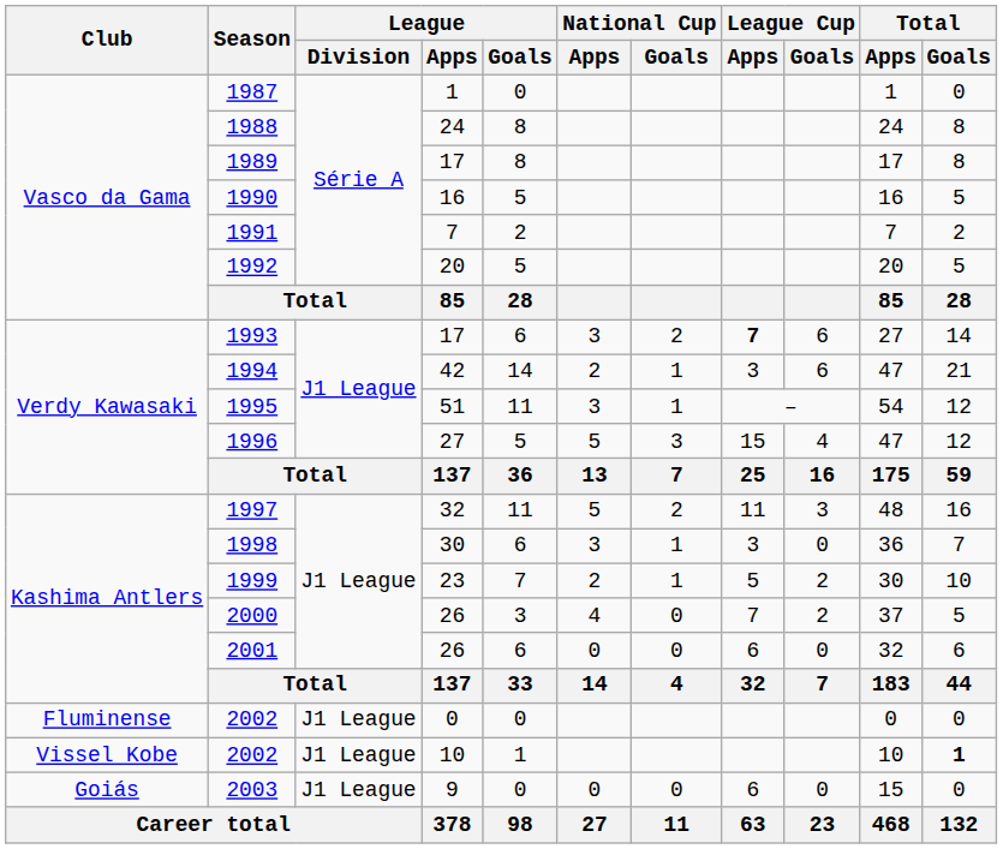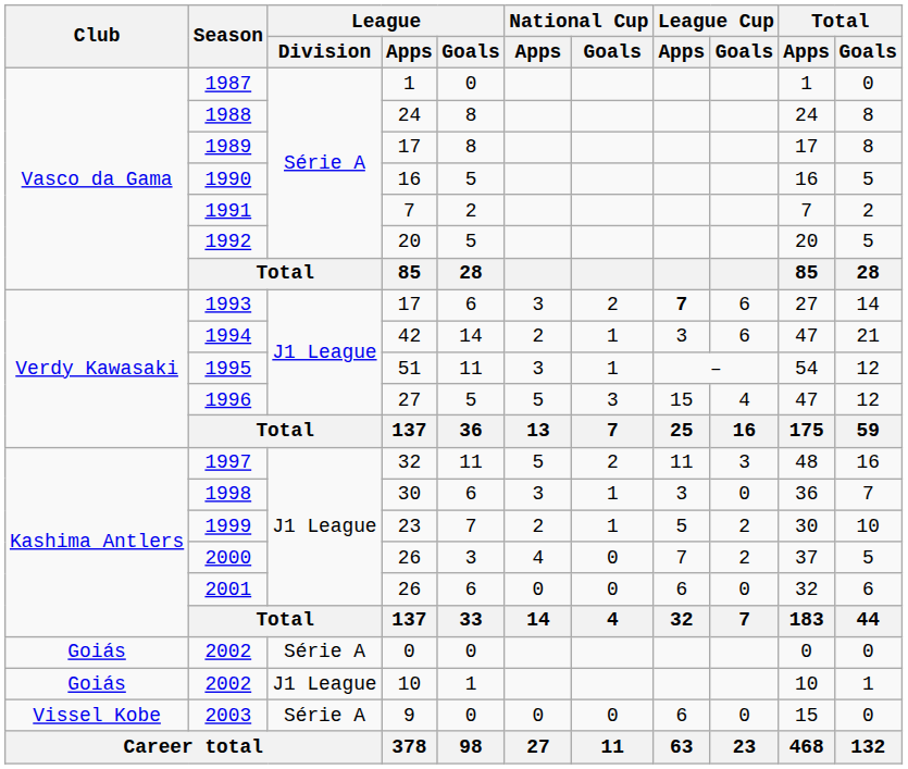2002 / 0 | Club: Fluminense -> Goiás
2002 / 0 | League / Division: J1 League -> Série A
2002 / 10 | Club: Vissel Kobe -> Goiás
2002 / 10 | Total / Goals: bold -> normal
2003 | Club: Goiás -> Vissel Kobe
2003 | League / Division: J1 League -> Série A
